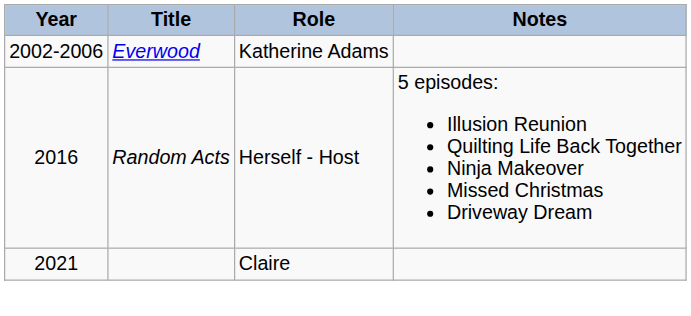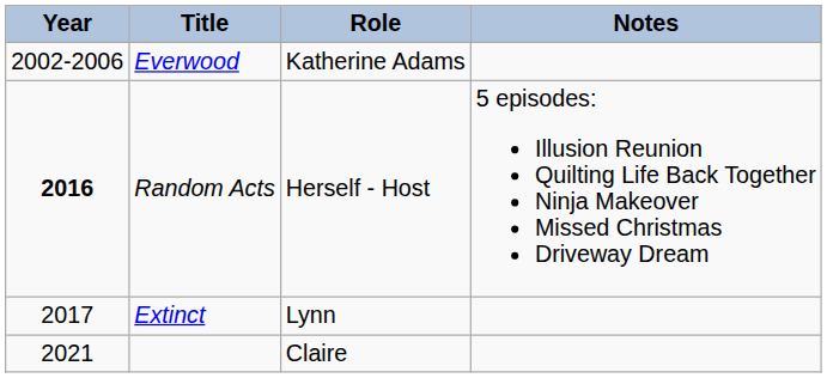Random Acts | Year: normal -> bold
+ row: 2017 | Extinct | Lynn
